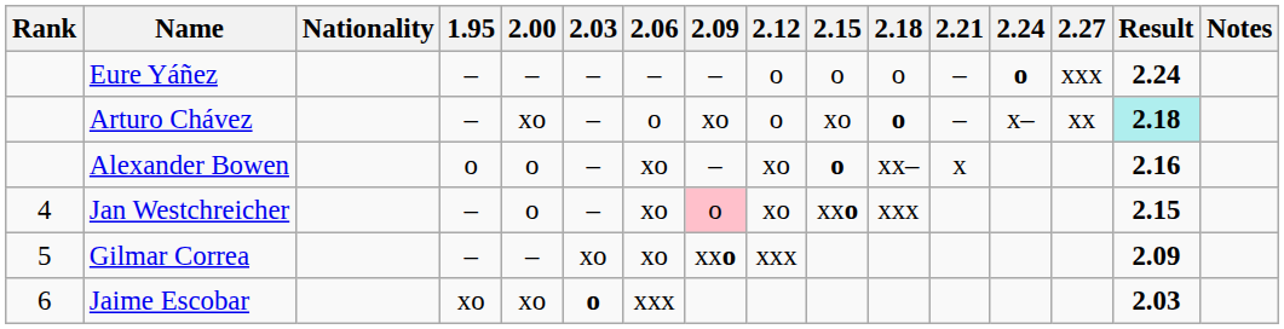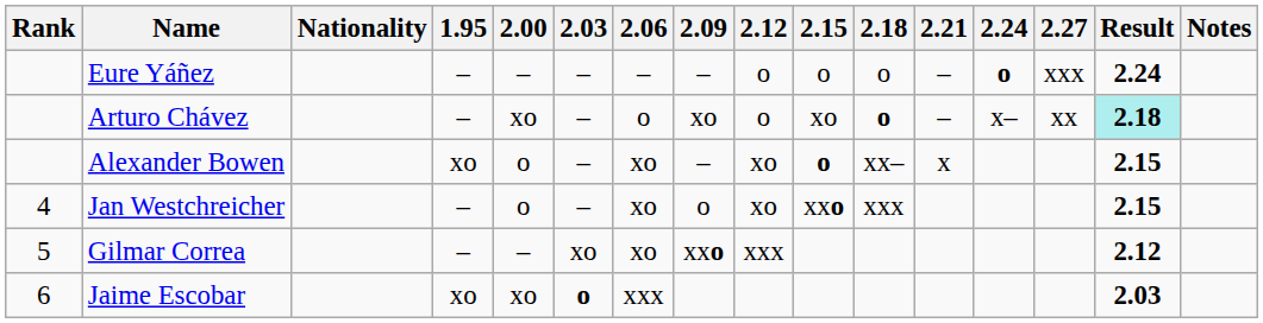Alexander Bowen | 1.95: o -> xo
Alexander Bowen | Result: 2.16 -> 2.15
Jan Westchreicher | 2.09: pink background -> no background
Gilmar Correa | Result: 2.09 -> 2.12
